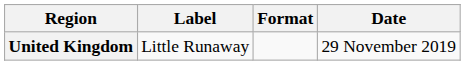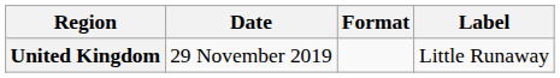columns swapped: Date <-> Label
